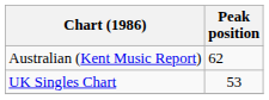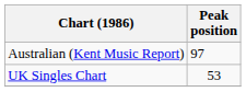Australian (Kent Music Report) | Peak position: 62 -> 97
